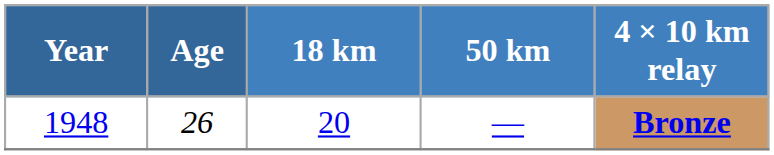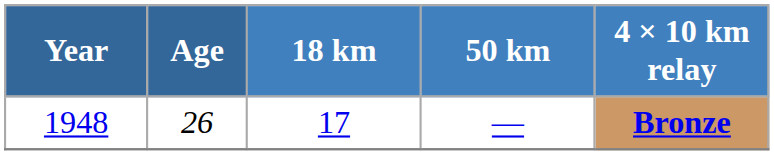1948 | 18 km: 20 -> 17
